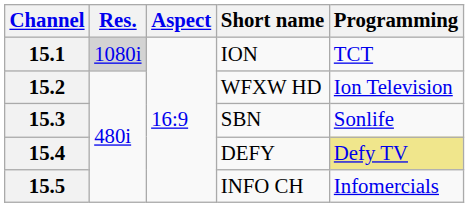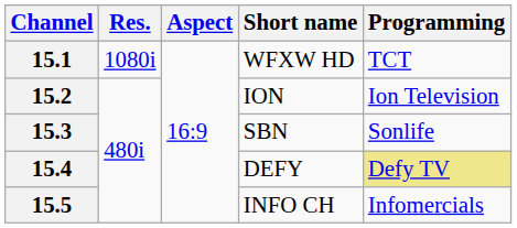15.1 | Res.: lightgrey background -> no background
15.1 | Short name: ION -> WFXW HD
15.2 | Short name: WFXW HD -> ION
